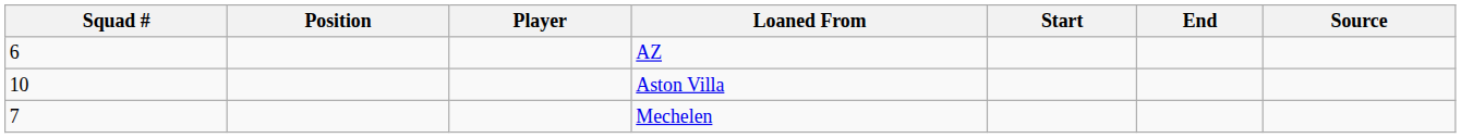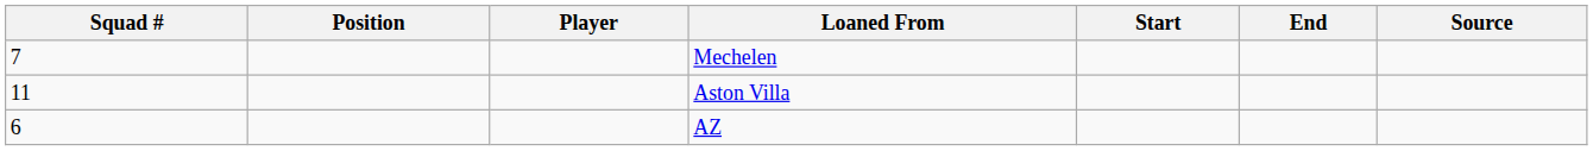rows swapped: Mechelen <-> AZ
Aston Villa | Squad #: 10 -> 11
